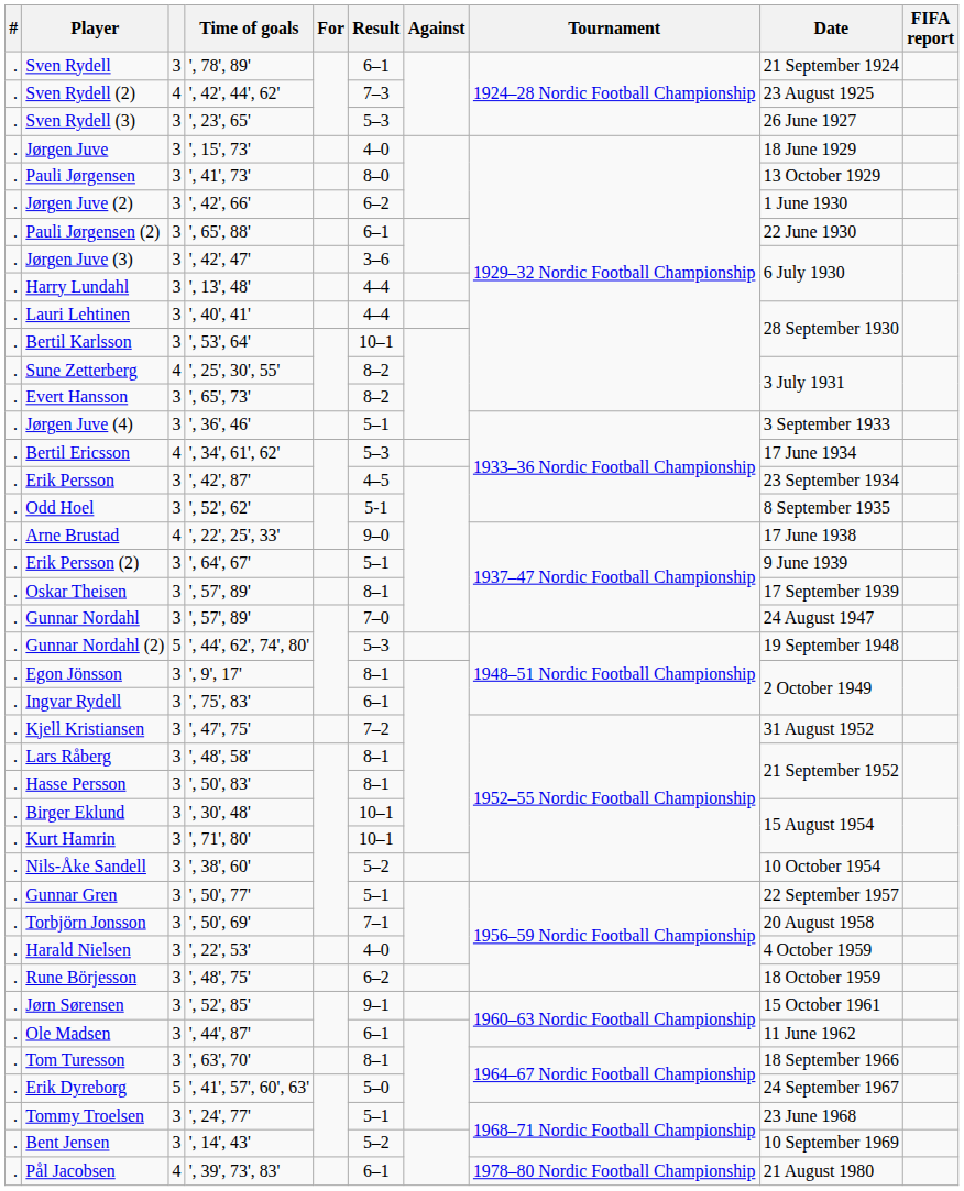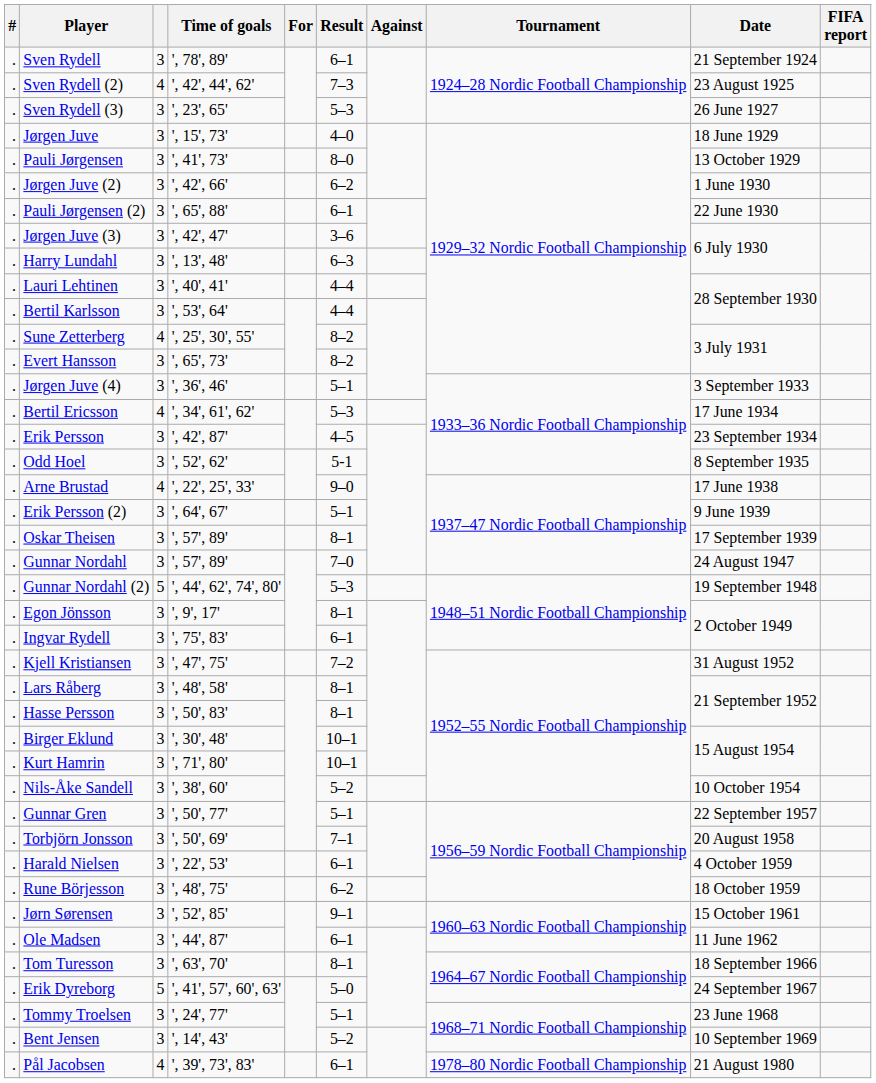Harry Lundahl | Result: 4–4 -> 6–3
Bertil Karlsson | Result: 10–1 -> 4–4
Harald Nielsen | Result: 4–0 -> 6–1
